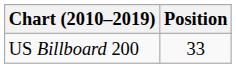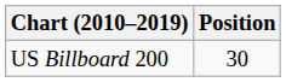US Billboard 200 | Position: 33 -> 30
